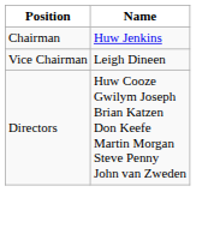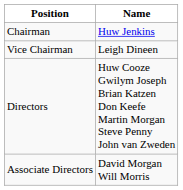+ row: Associate Directors | David Morgan Will Morris
